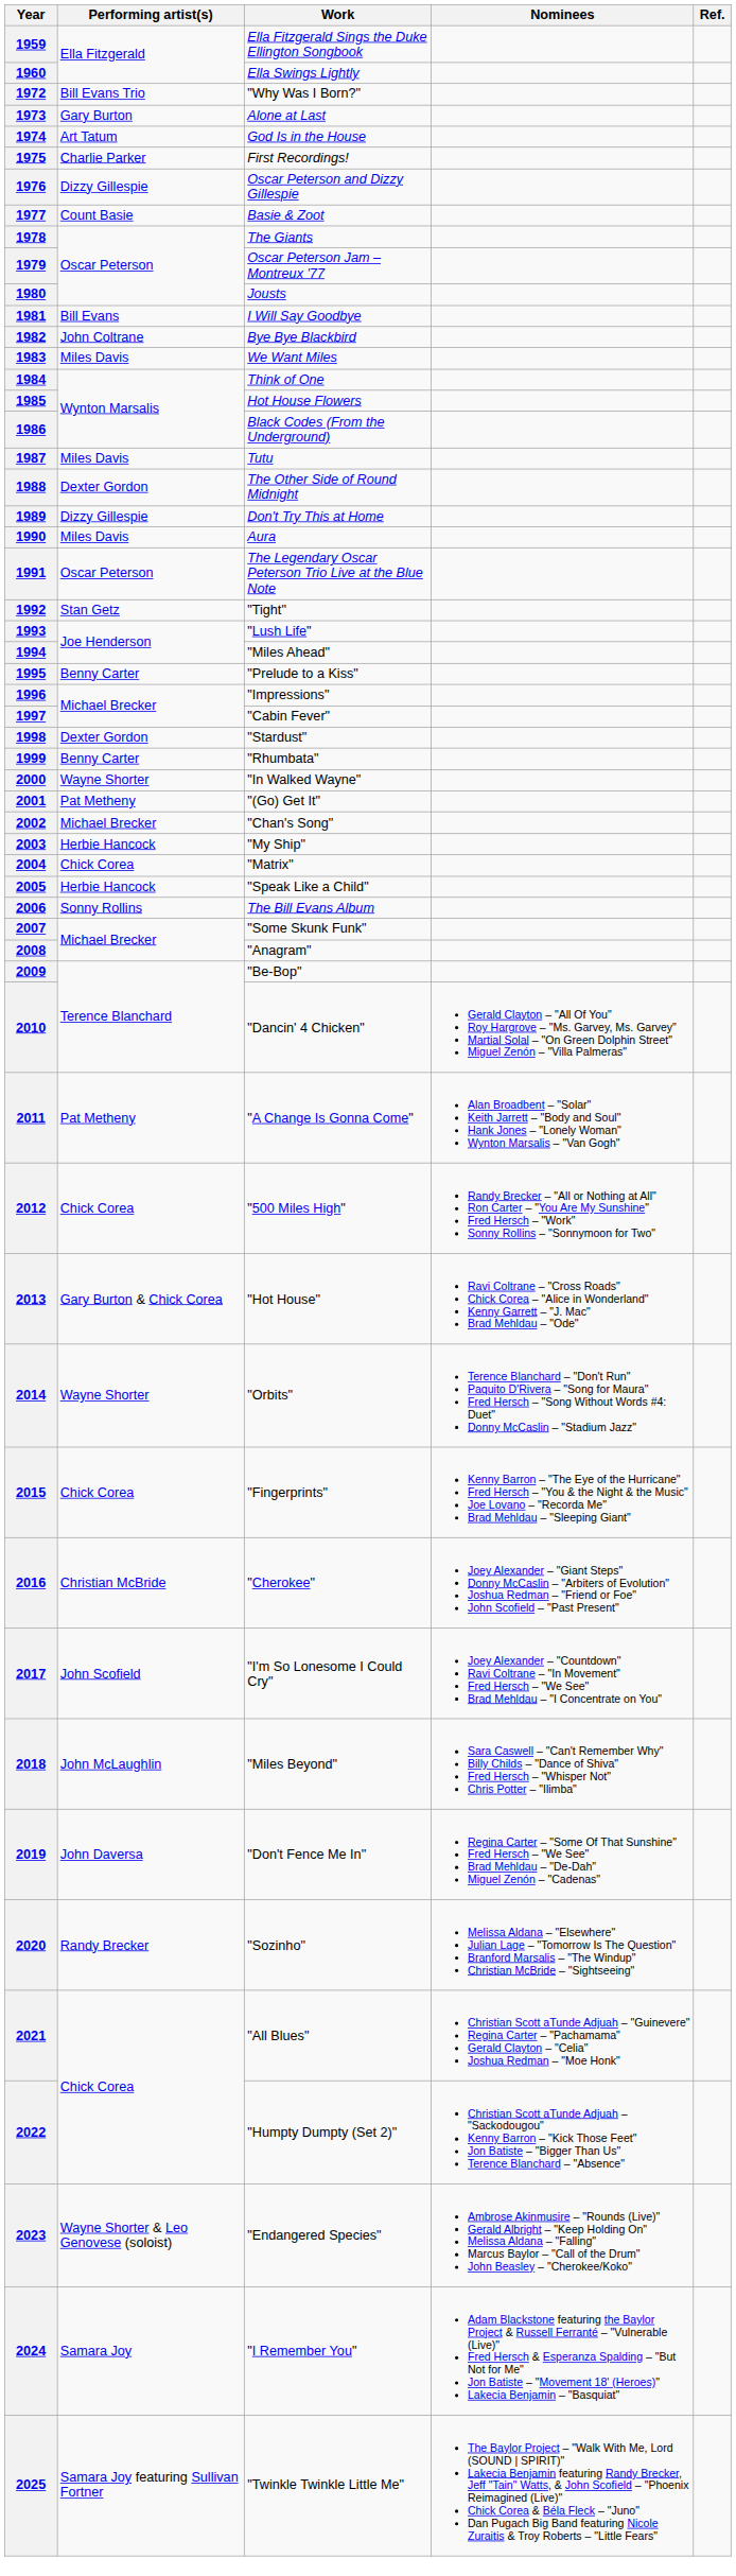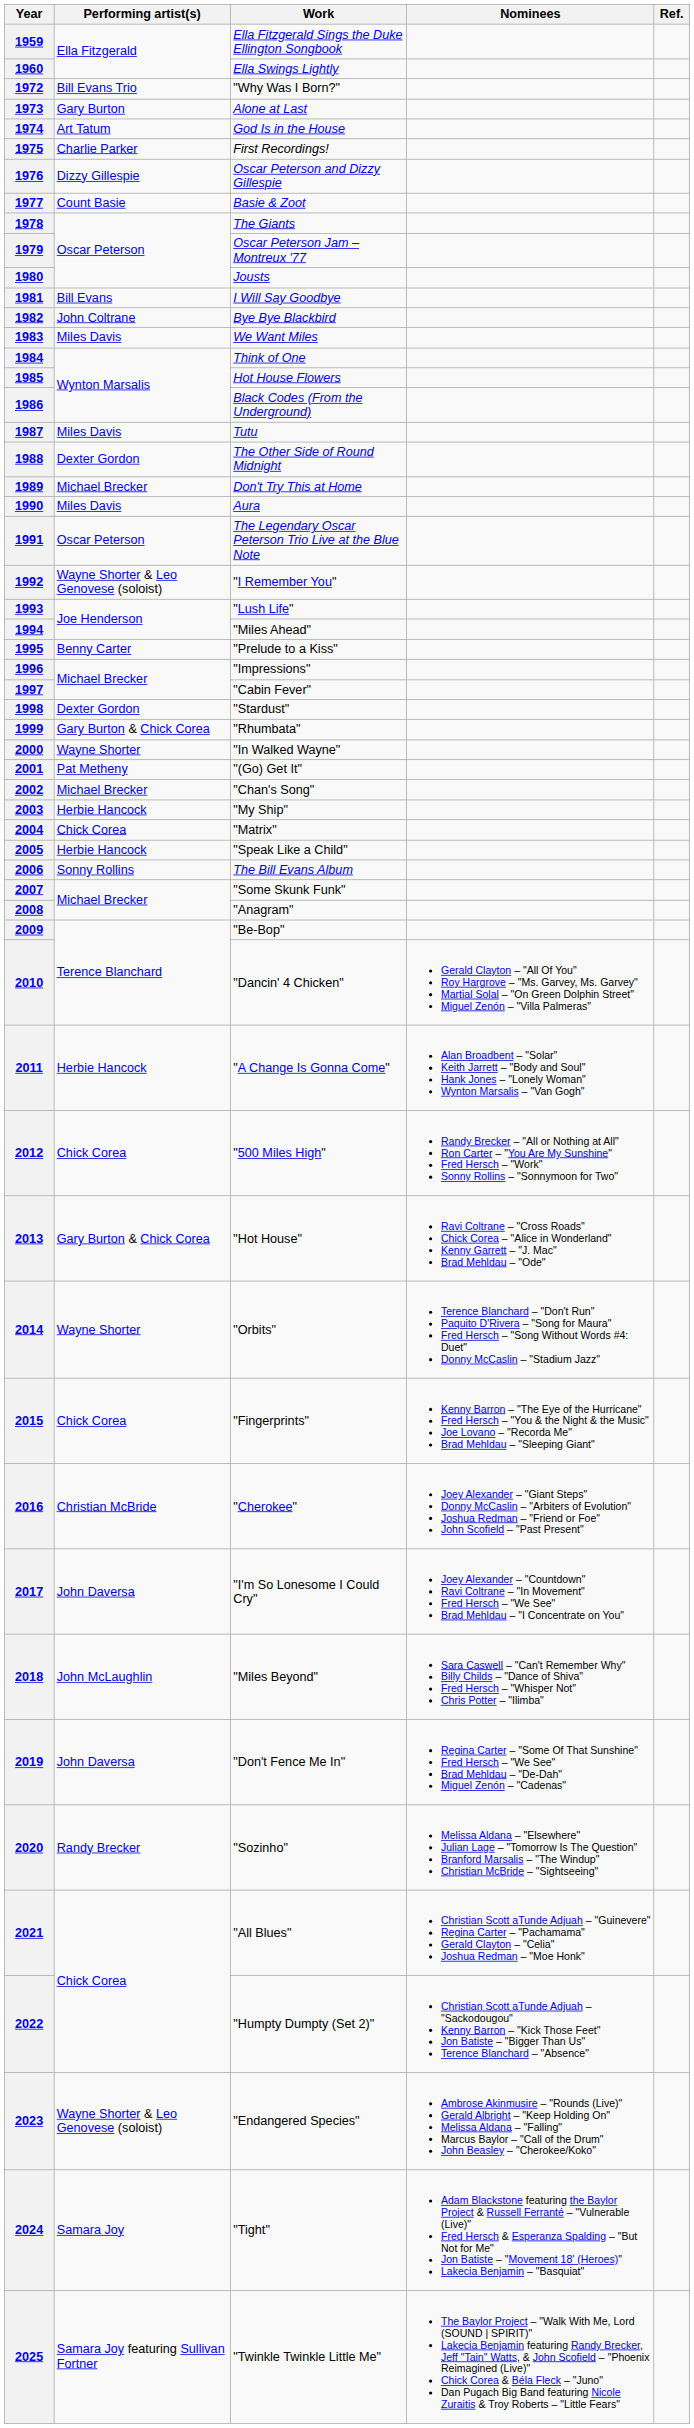1989 | Performing artist(s): Dizzy Gillespie -> Michael Brecker
1992 | Performing artist(s): Stan Getz -> Wayne Shorter & Leo Genovese (soloist)
1992 | Work: "Tight" -> "I Remember You"
1999 | Performing artist(s): Benny Carter -> Gary Burton & Chick Corea
2011 | Performing artist(s): Pat Metheny -> Herbie Hancock
2017 | Performing artist(s): John Scofield -> John Daversa
2024 | Work: "I Remember You" -> "Tight"
